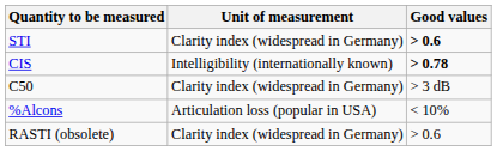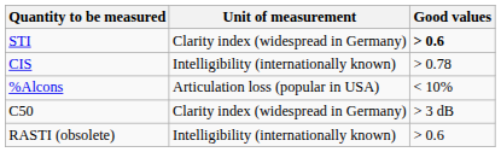CIS | Good values: bold -> normal
rows swapped: %Alcons <-> C50
RASTI (obsolete) | Unit of measurement: Clarity index (widespread in Germany) -> Intelligibility (internationally known)
